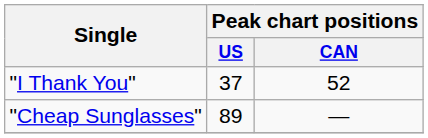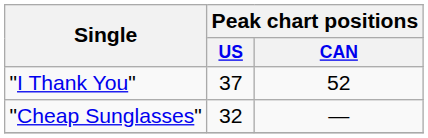"Cheap Sunglasses" | Peak chart positions / US: 89 -> 32
